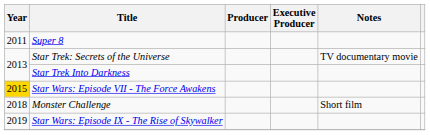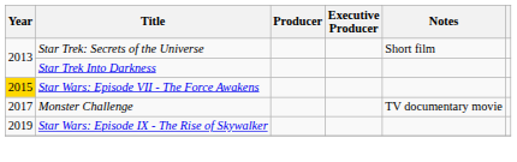- row: 2011 | Super 8
Star Trek: Secrets of the Universe | Notes: TV documentary movie -> Short film
Monster Challenge | Year: 2018 -> 2017
Monster Challenge | Notes: Short film -> TV documentary movie
